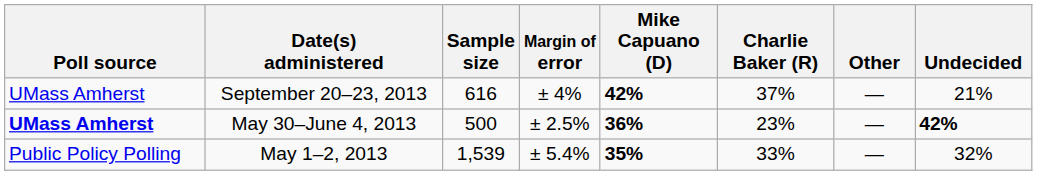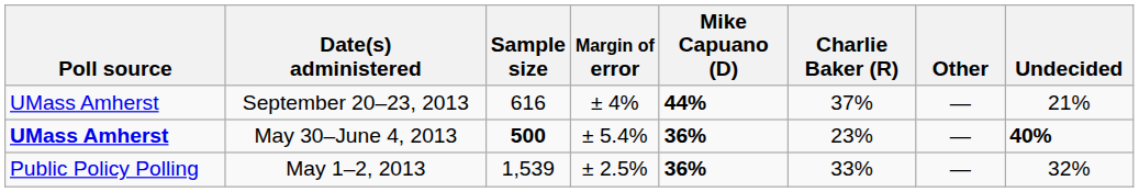September 20–23, 2013 | Mike Capuano (D): 42% -> 44%
May 30–June 4, 2013 | Sample size: normal -> bold
May 30–June 4, 2013 | Margin of error: ± 2.5% -> ± 5.4%
May 30–June 4, 2013 | Undecided: 42% -> 40%
May 1–2, 2013 | Margin of error: ± 5.4% -> ± 2.5%
May 1–2, 2013 | Mike Capuano (D): 35% -> 36%
